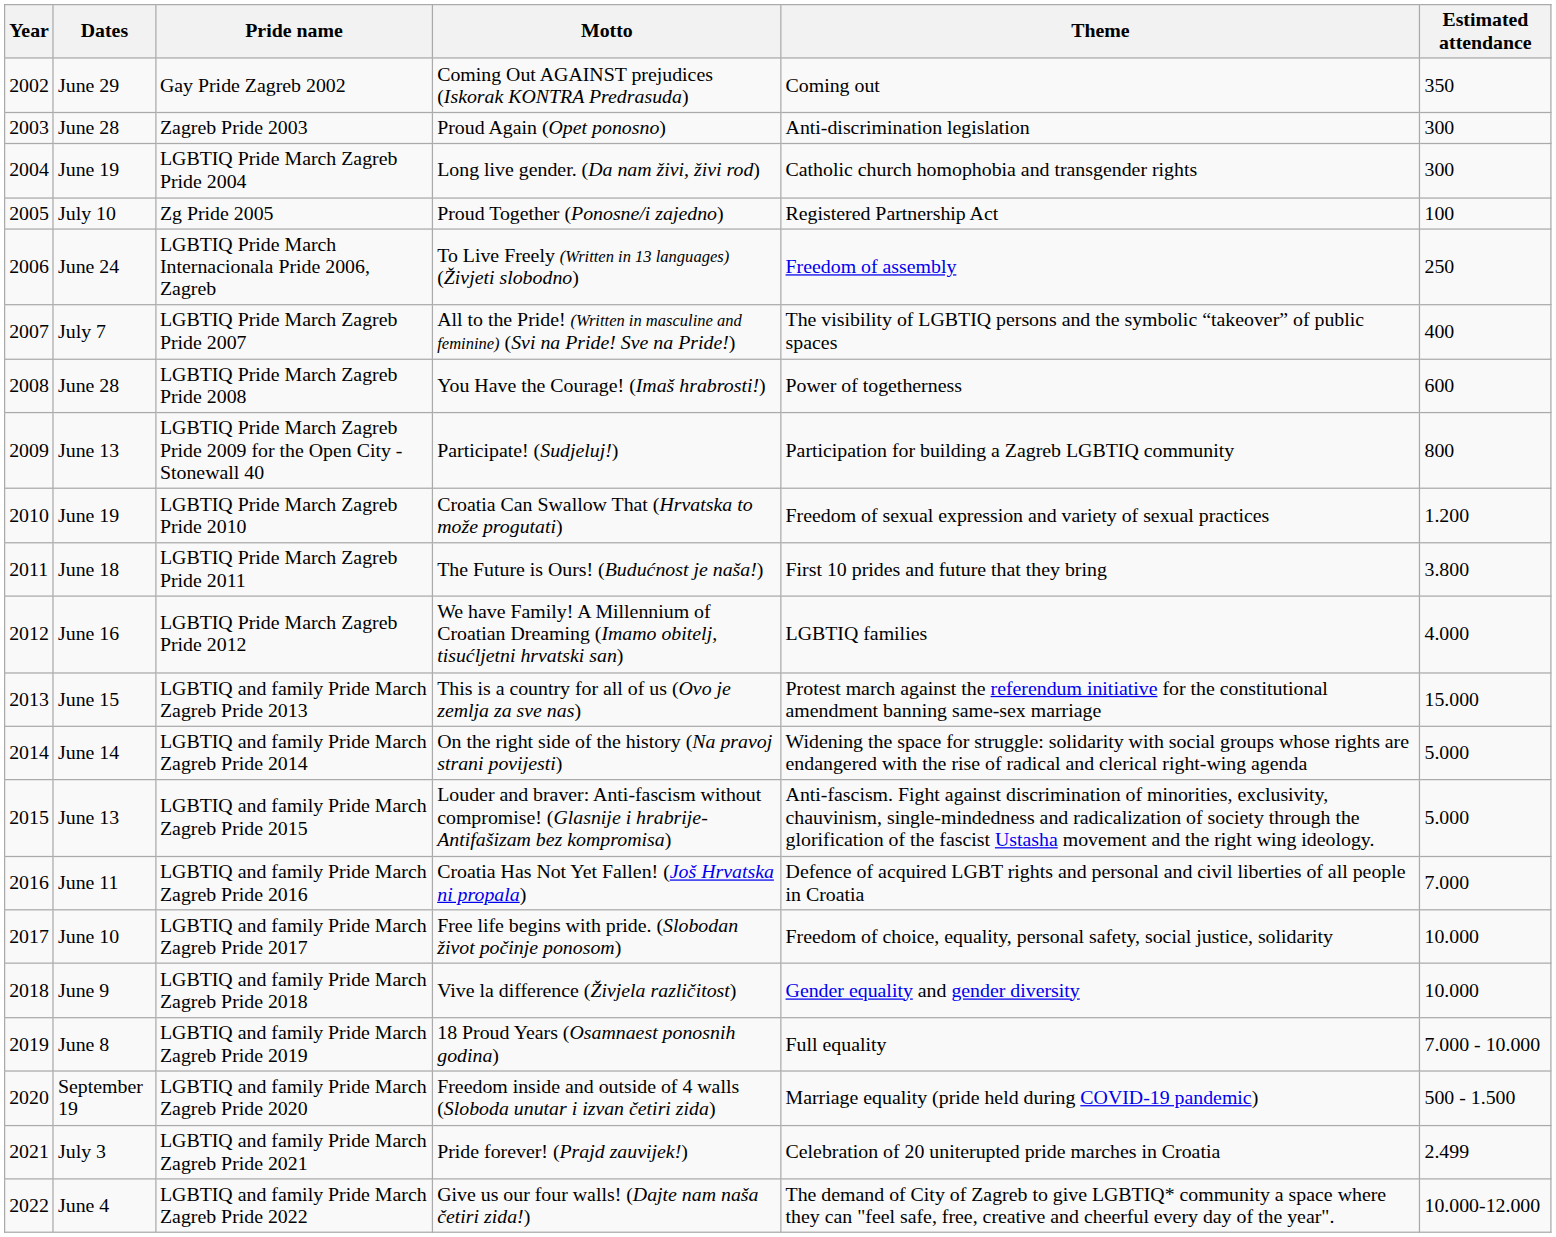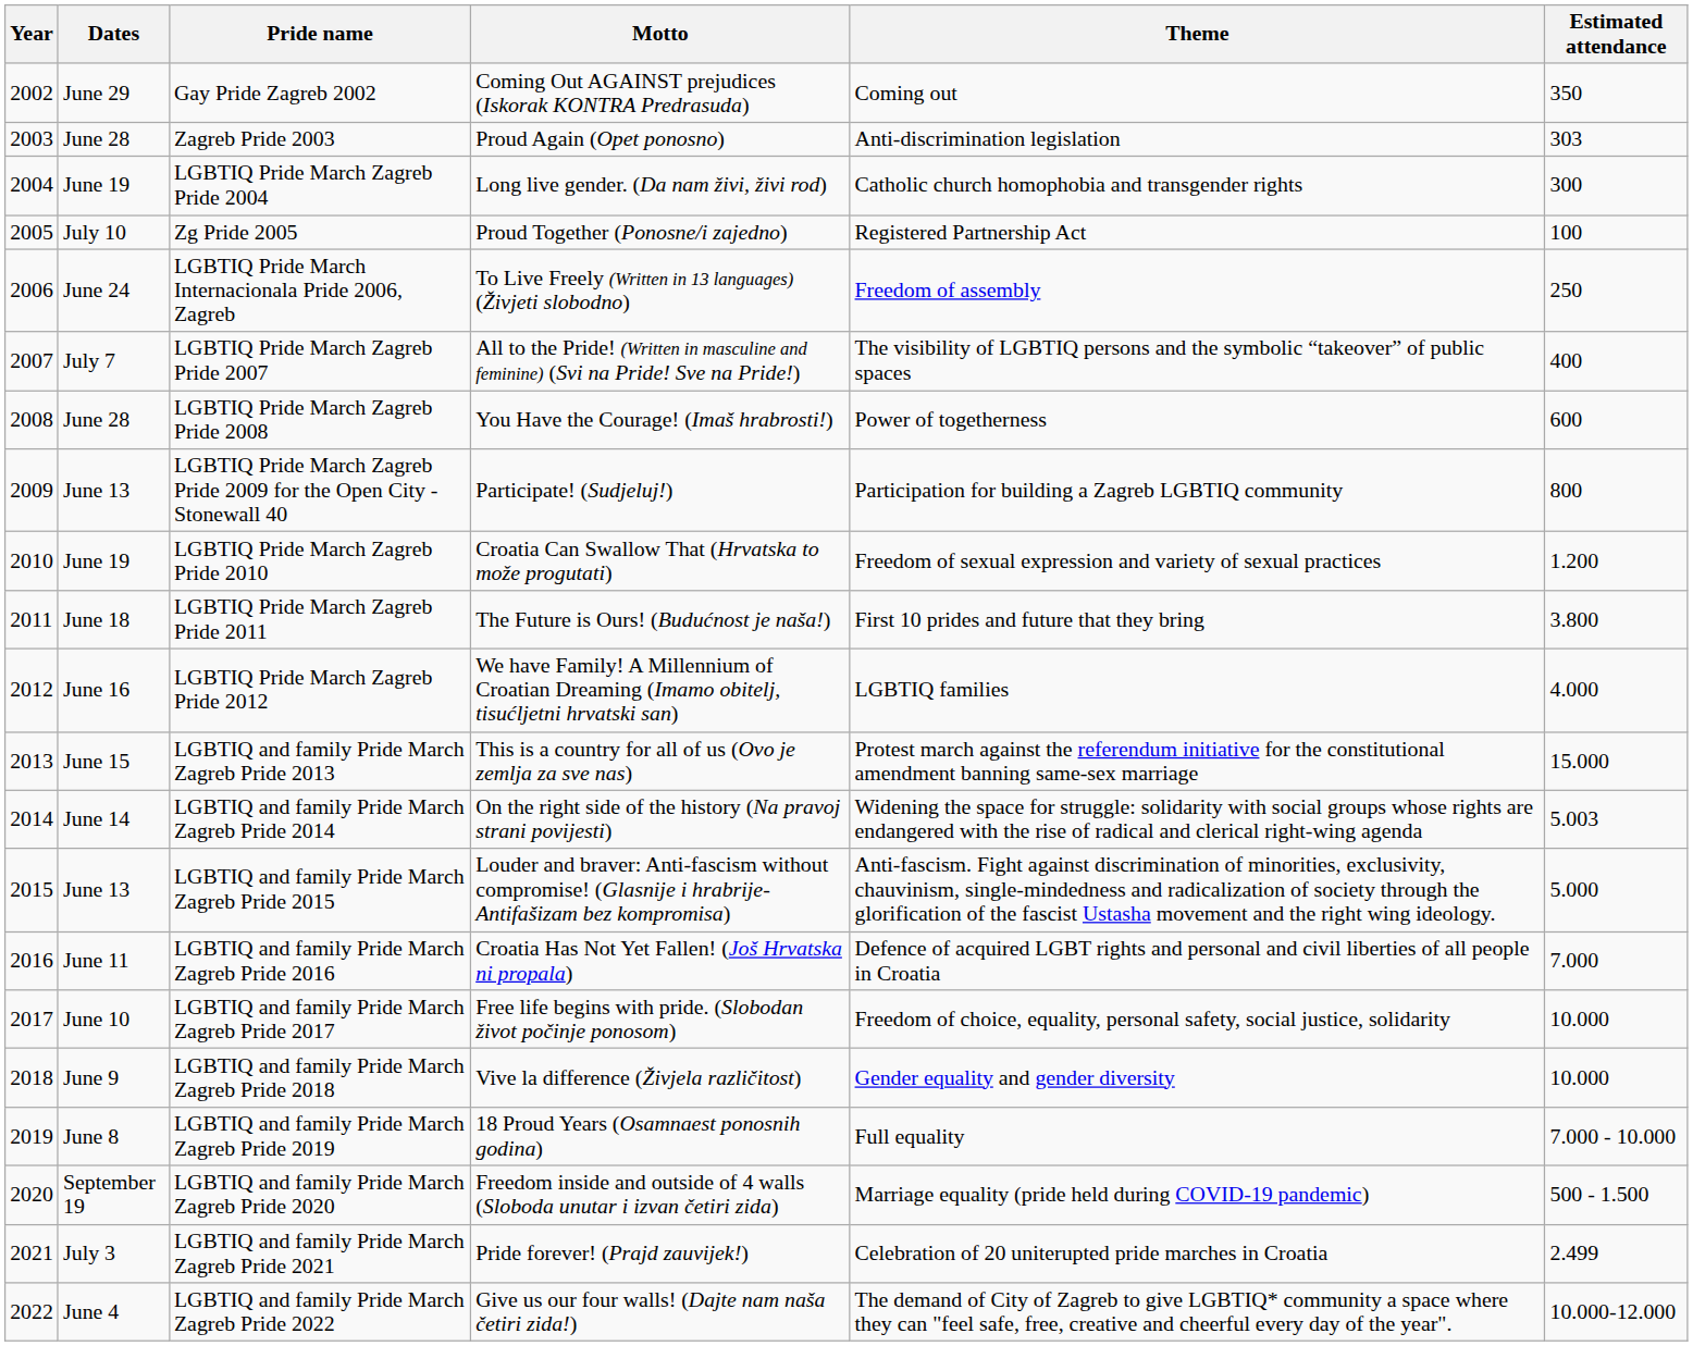Zagreb Pride 2003 | Estimated attendance: 300 -> 303
LGBTIQ and family Pride March Zagreb Pride 2014 | Estimated attendance: 5.000 -> 5.003
